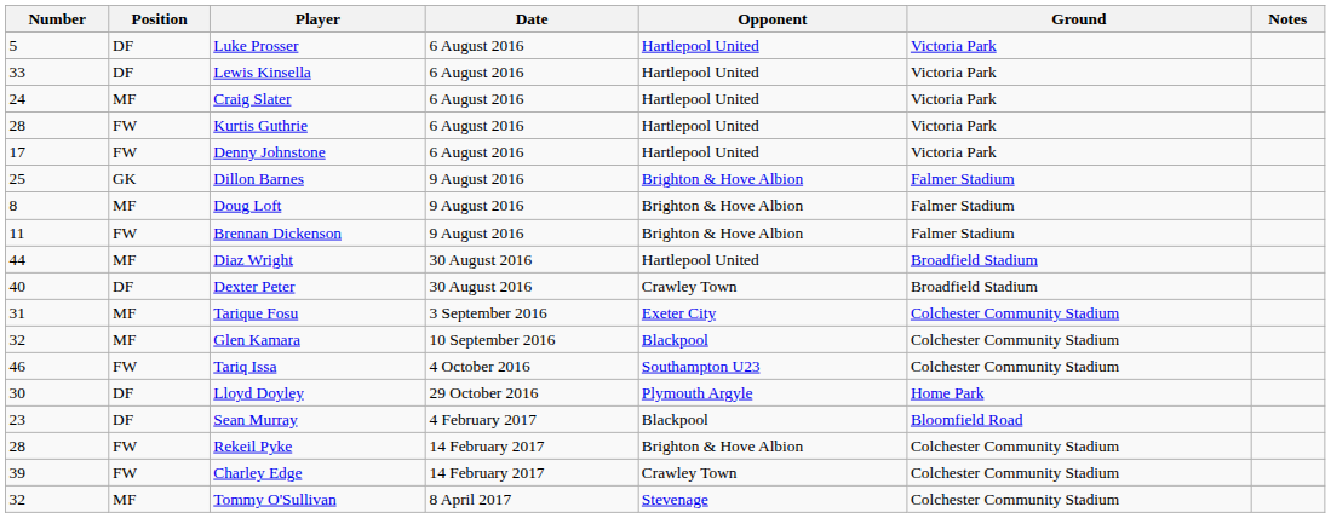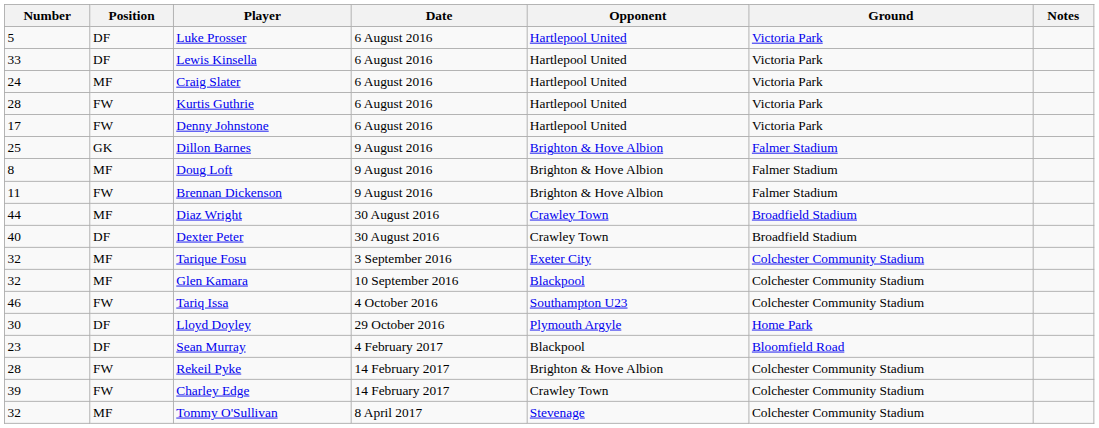Diaz Wright | Opponent: Hartlepool United -> Crawley Town
Tarique Fosu | Number: 31 -> 32
